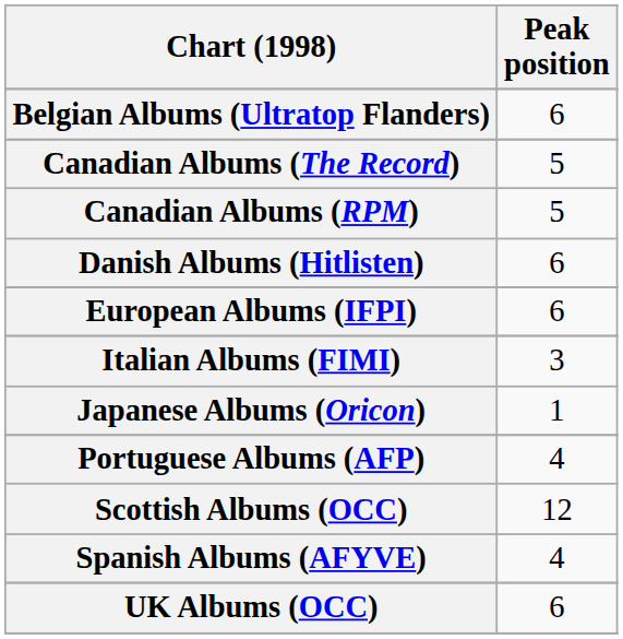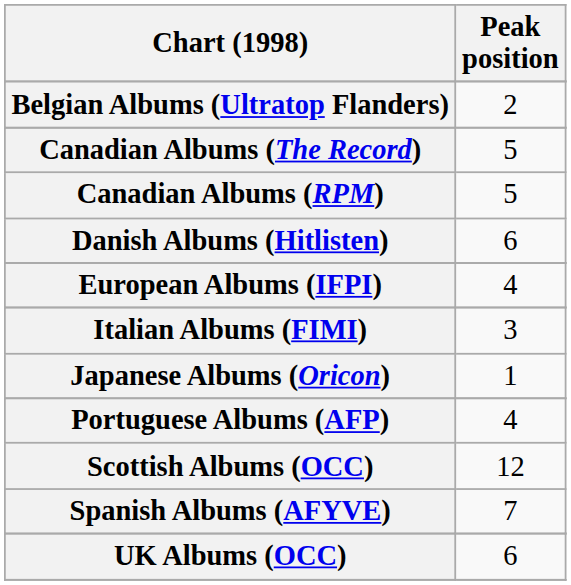Belgian Albums (Ultratop Flanders) | Peak position: 6 -> 2
European Albums (IFPI) | Peak position: 6 -> 4
Spanish Albums (AFYVE) | Peak position: 4 -> 7
